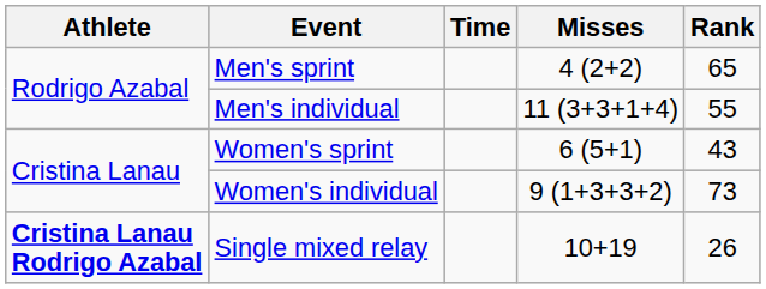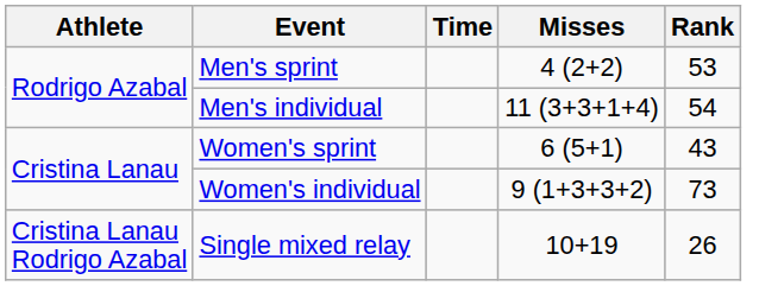Men's sprint | Rank: 65 -> 53
Men's individual | Rank: 55 -> 54
Single mixed relay | Athlete: bold -> normal
